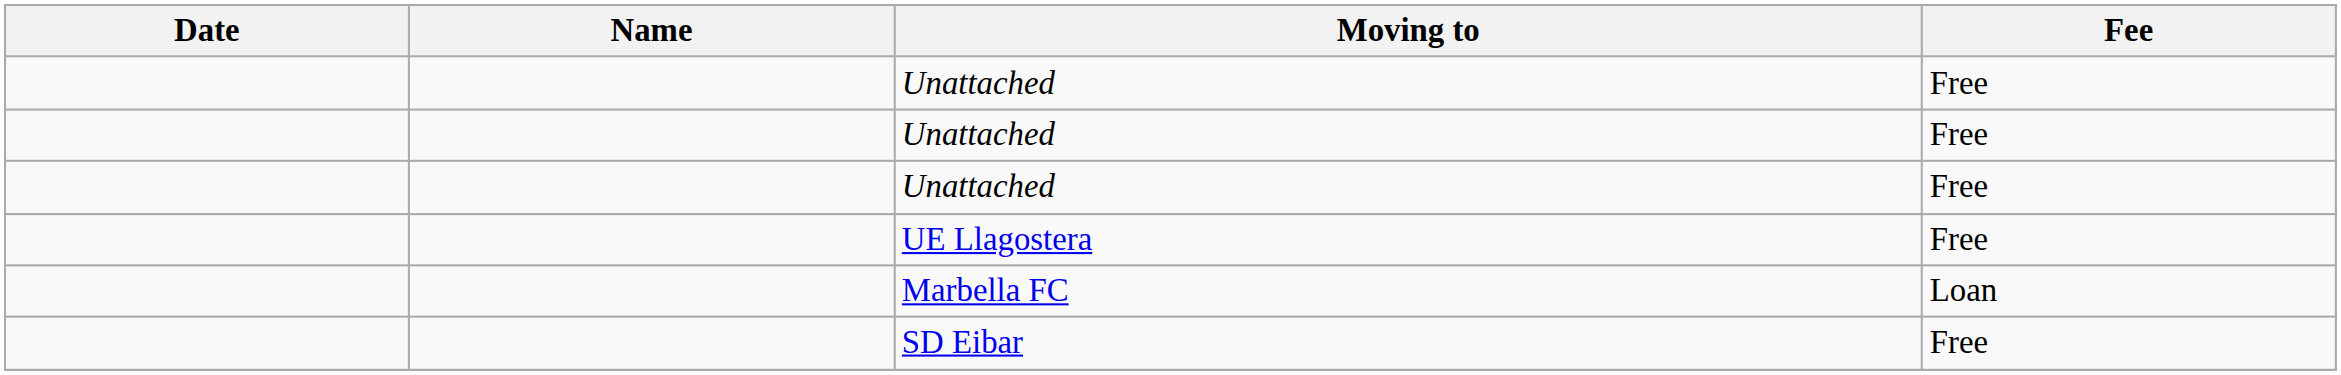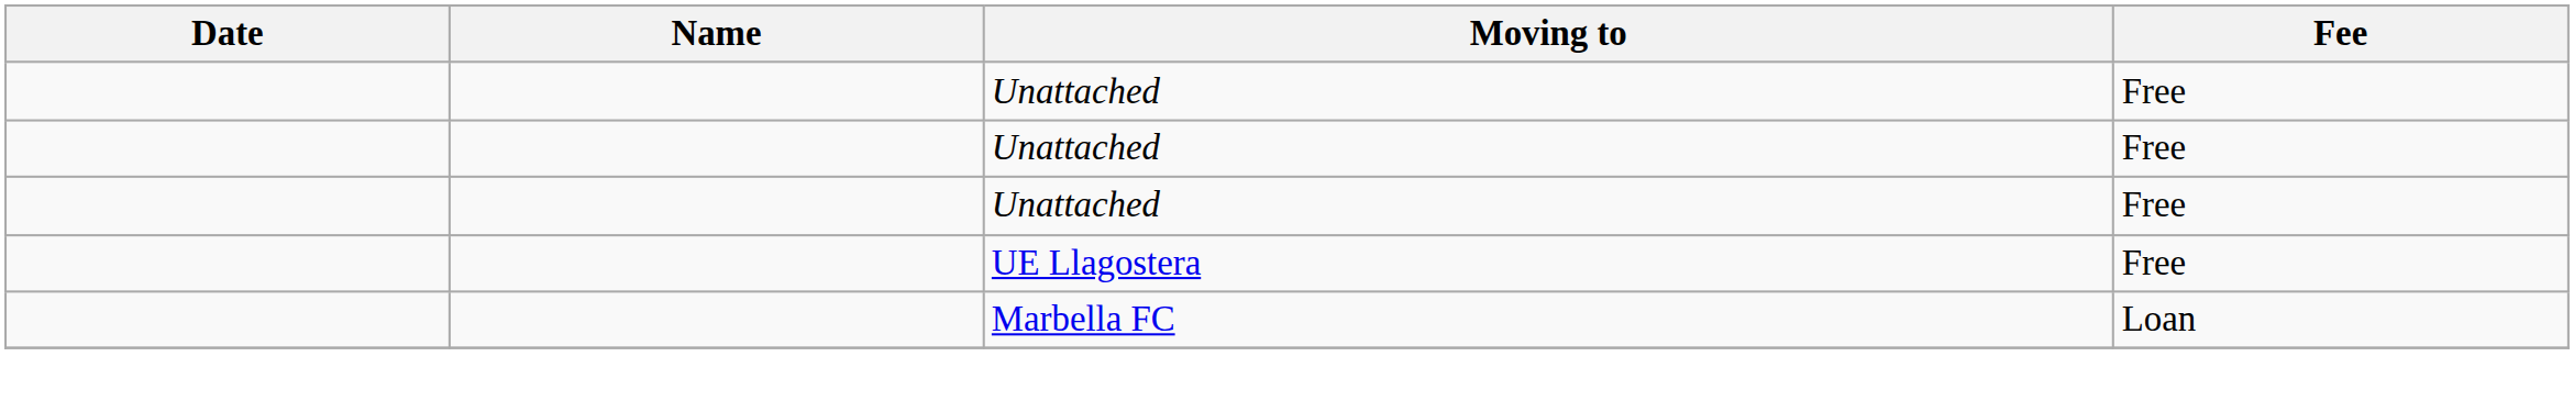- row: SD Eibar | Free
